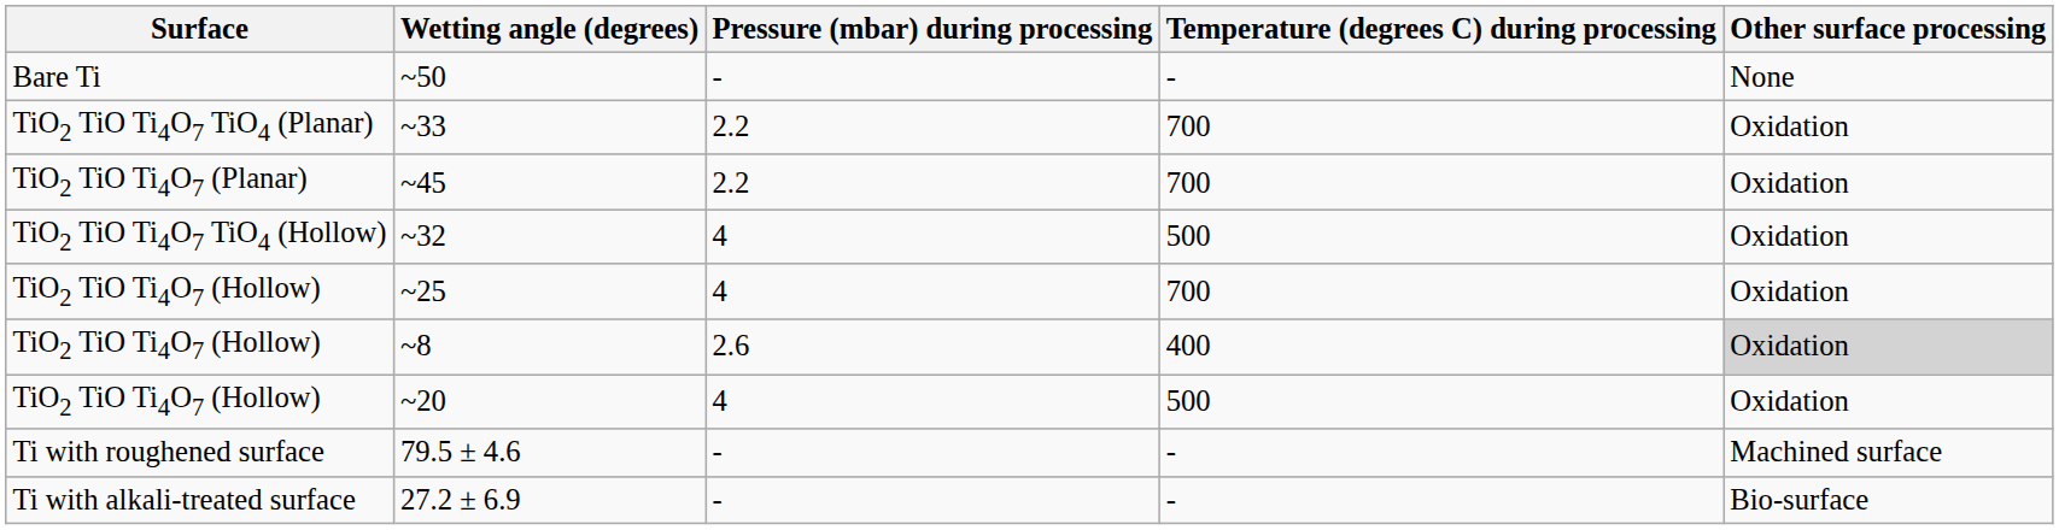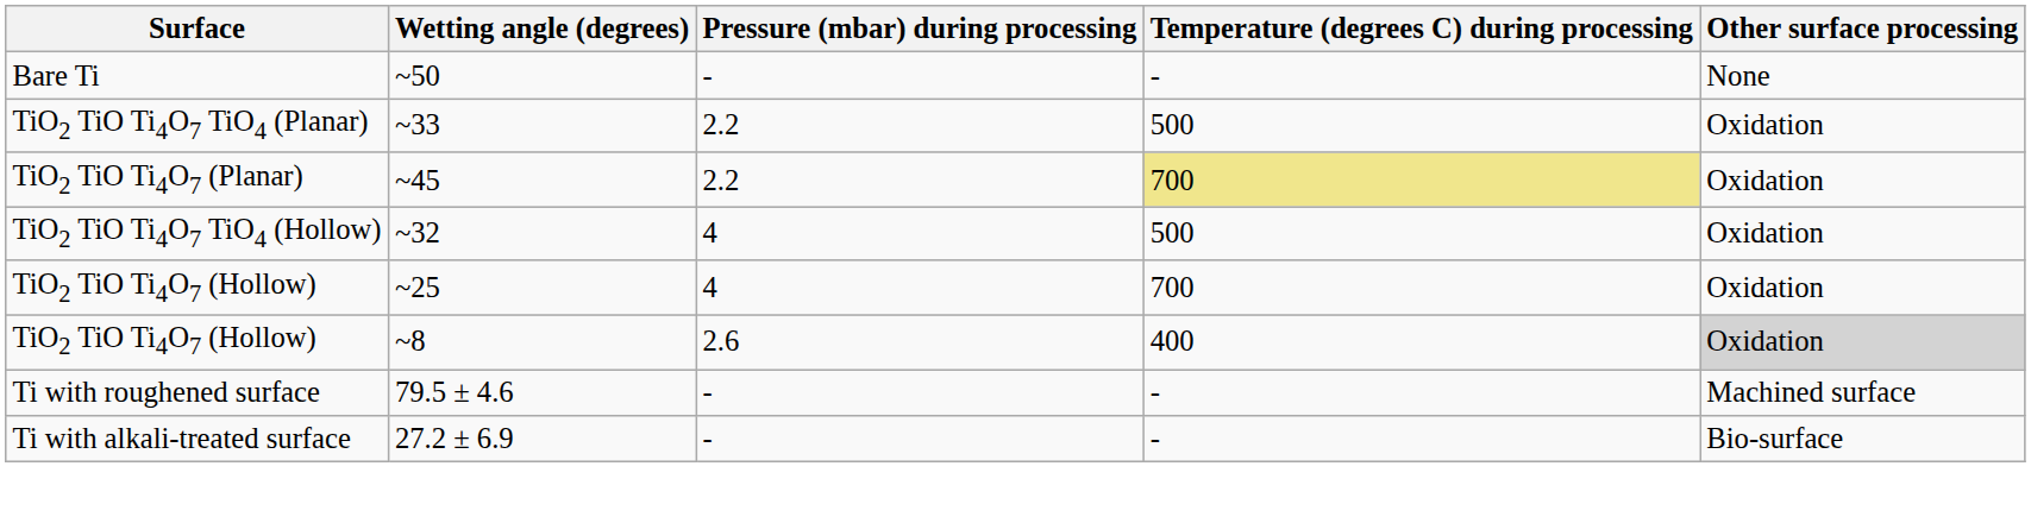~33 | Temperature (degrees C) during processing: 700 -> 500
~45 | Temperature (degrees C) during processing: no background -> khaki background
- row: TiO2 TiO Ti4O7 (Hollow) | ~20 | 4 | 500 | Oxidation
